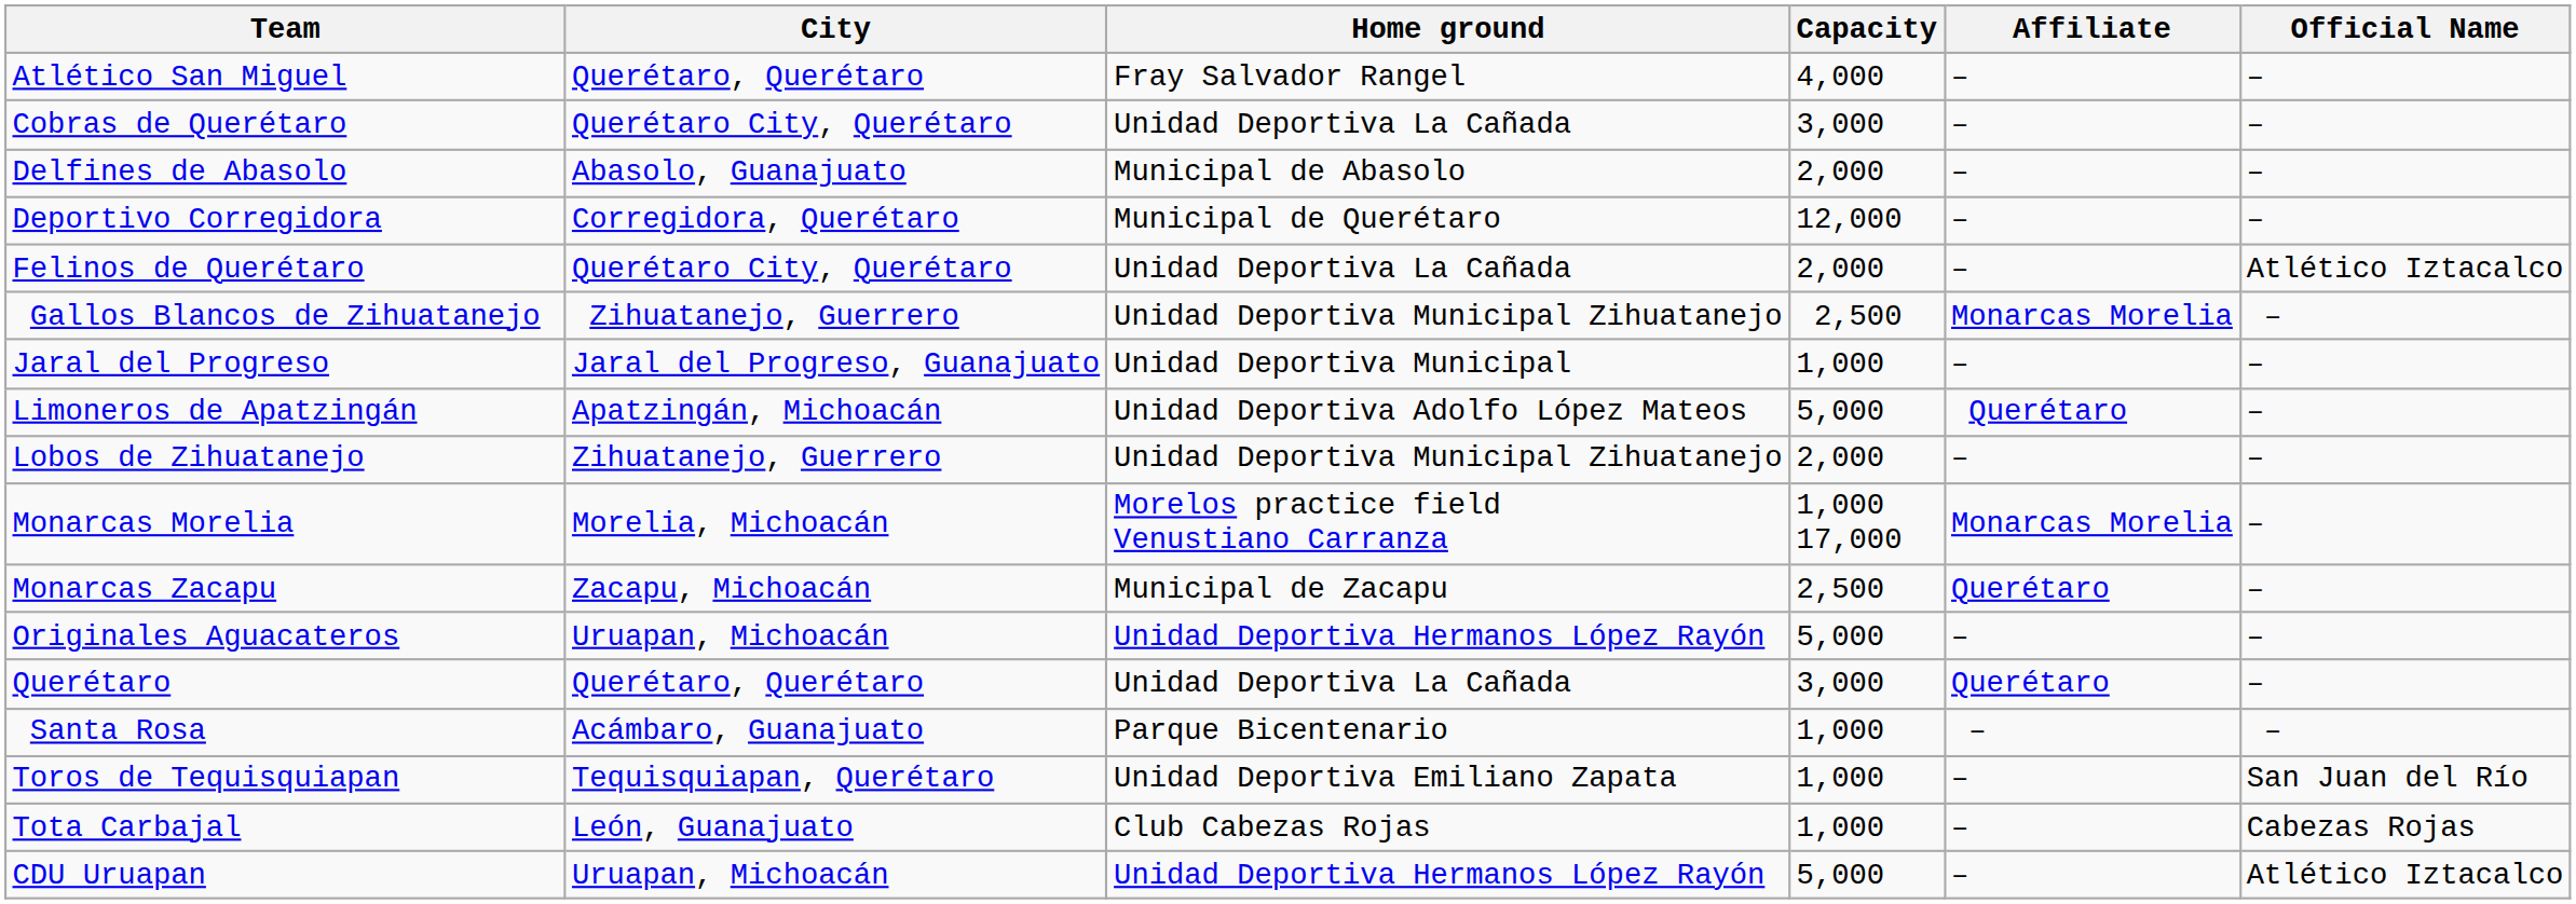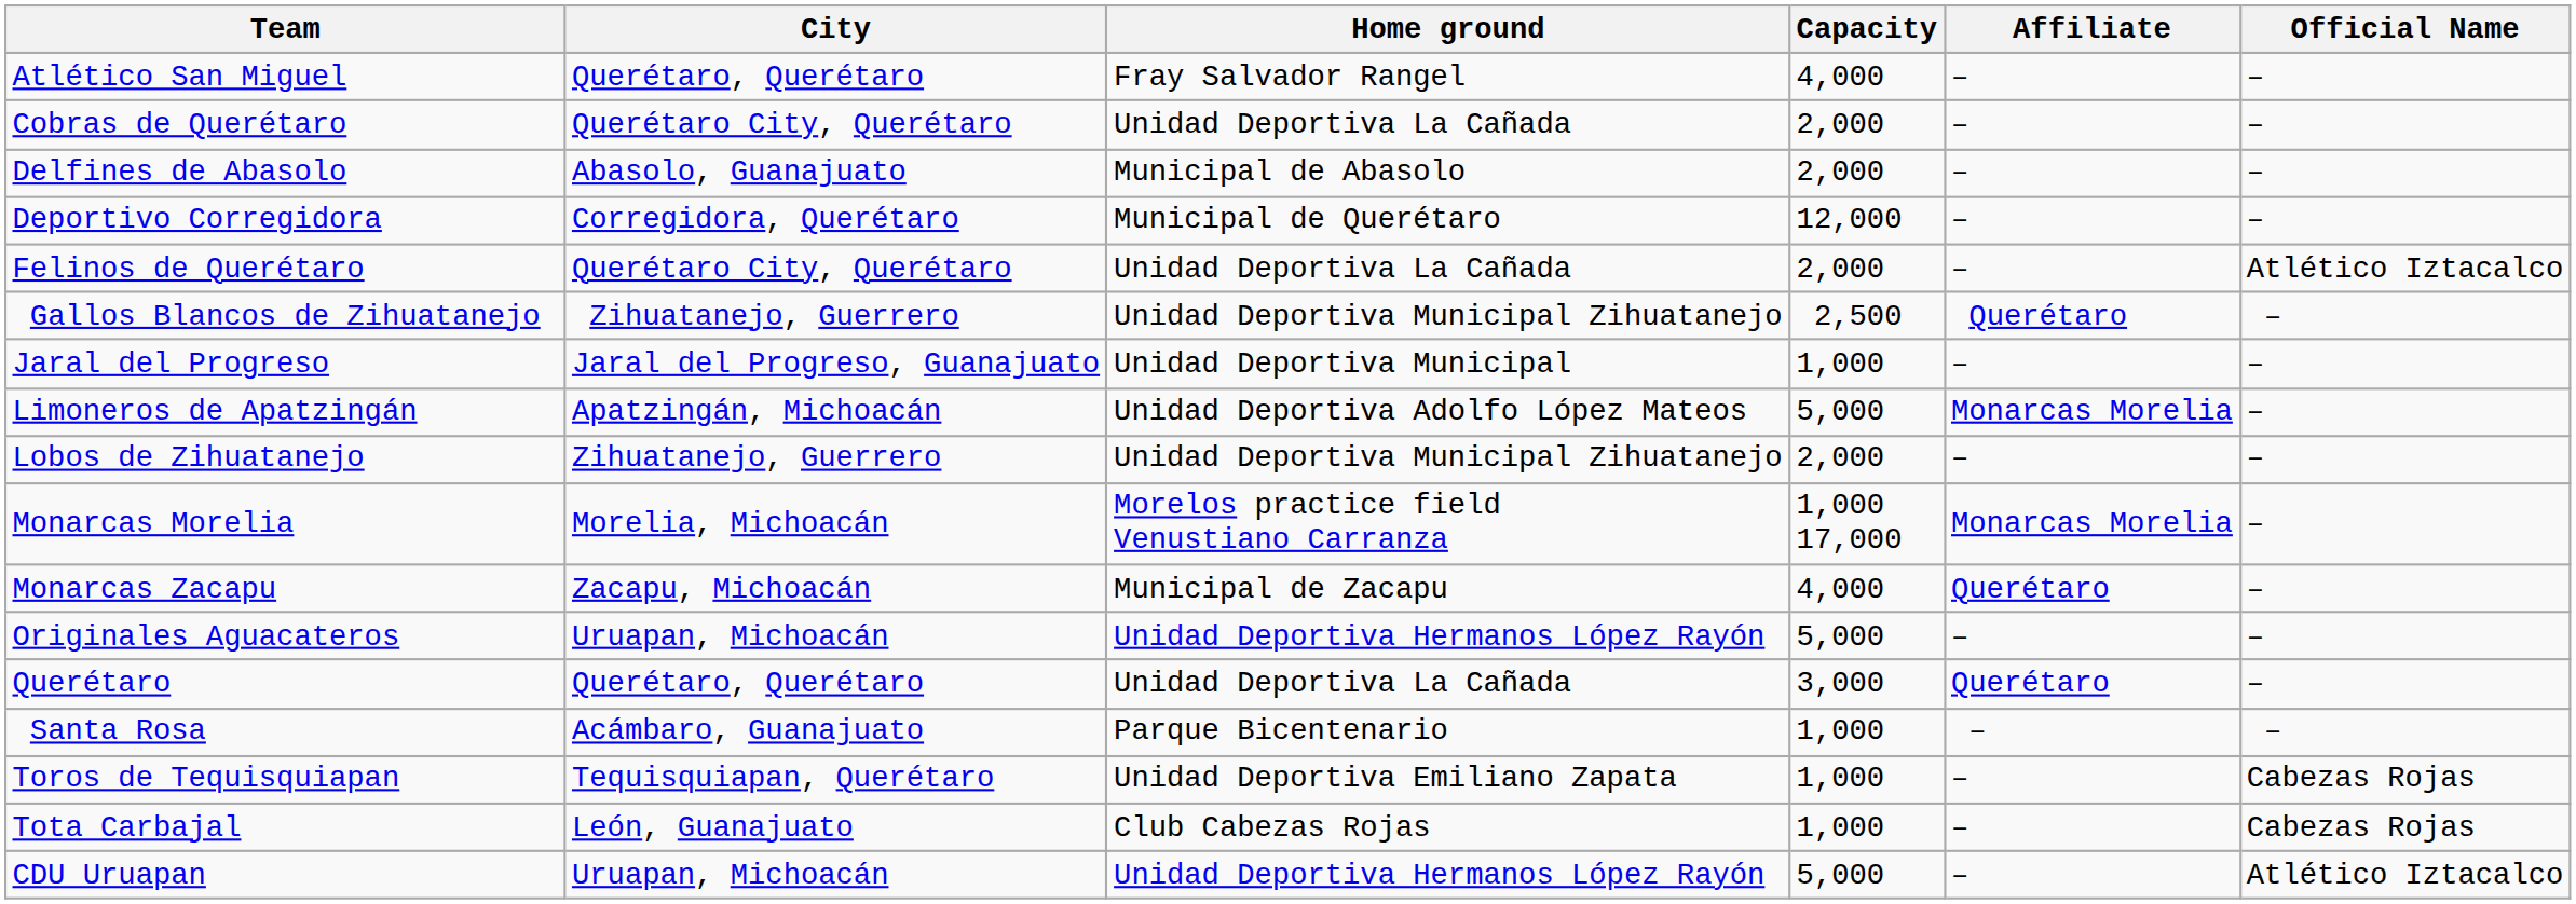Cobras de Querétaro | Capacity: 3,000 -> 2,000
Gallos Blancos de Zihuatanejo | Affiliate: Monarcas Morelia -> Querétaro
Limoneros de Apatzingán | Affiliate: Querétaro -> Monarcas Morelia
Monarcas Zacapu | Capacity: 2,500 -> 4,000
Toros de Tequisquiapan | Official Name: San Juan del Río -> Cabezas Rojas
